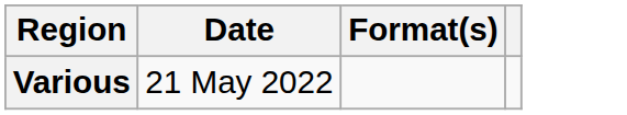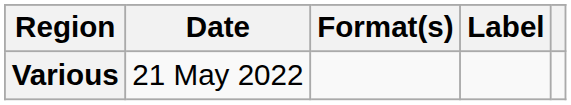+ column: Label
